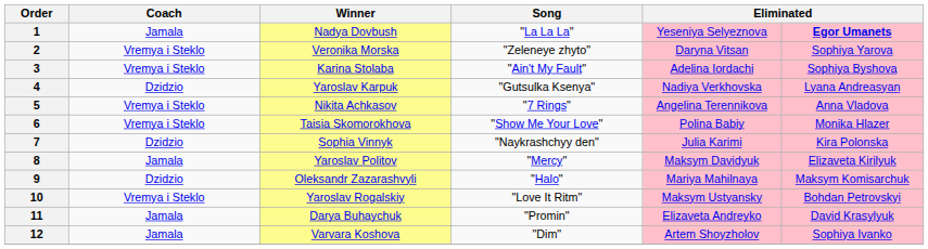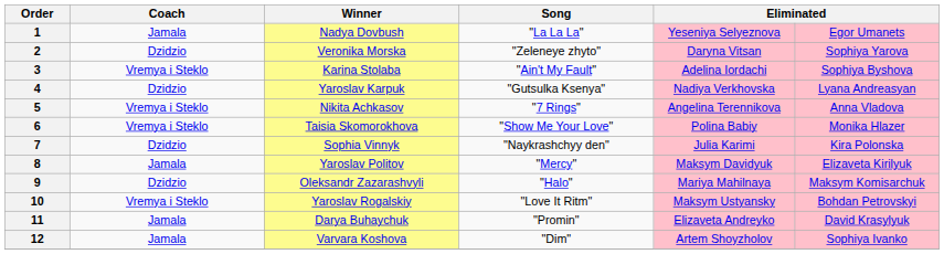1 | column 6: bold -> normal
2 | Coach: Vremya i Steklo -> Dzidzio
